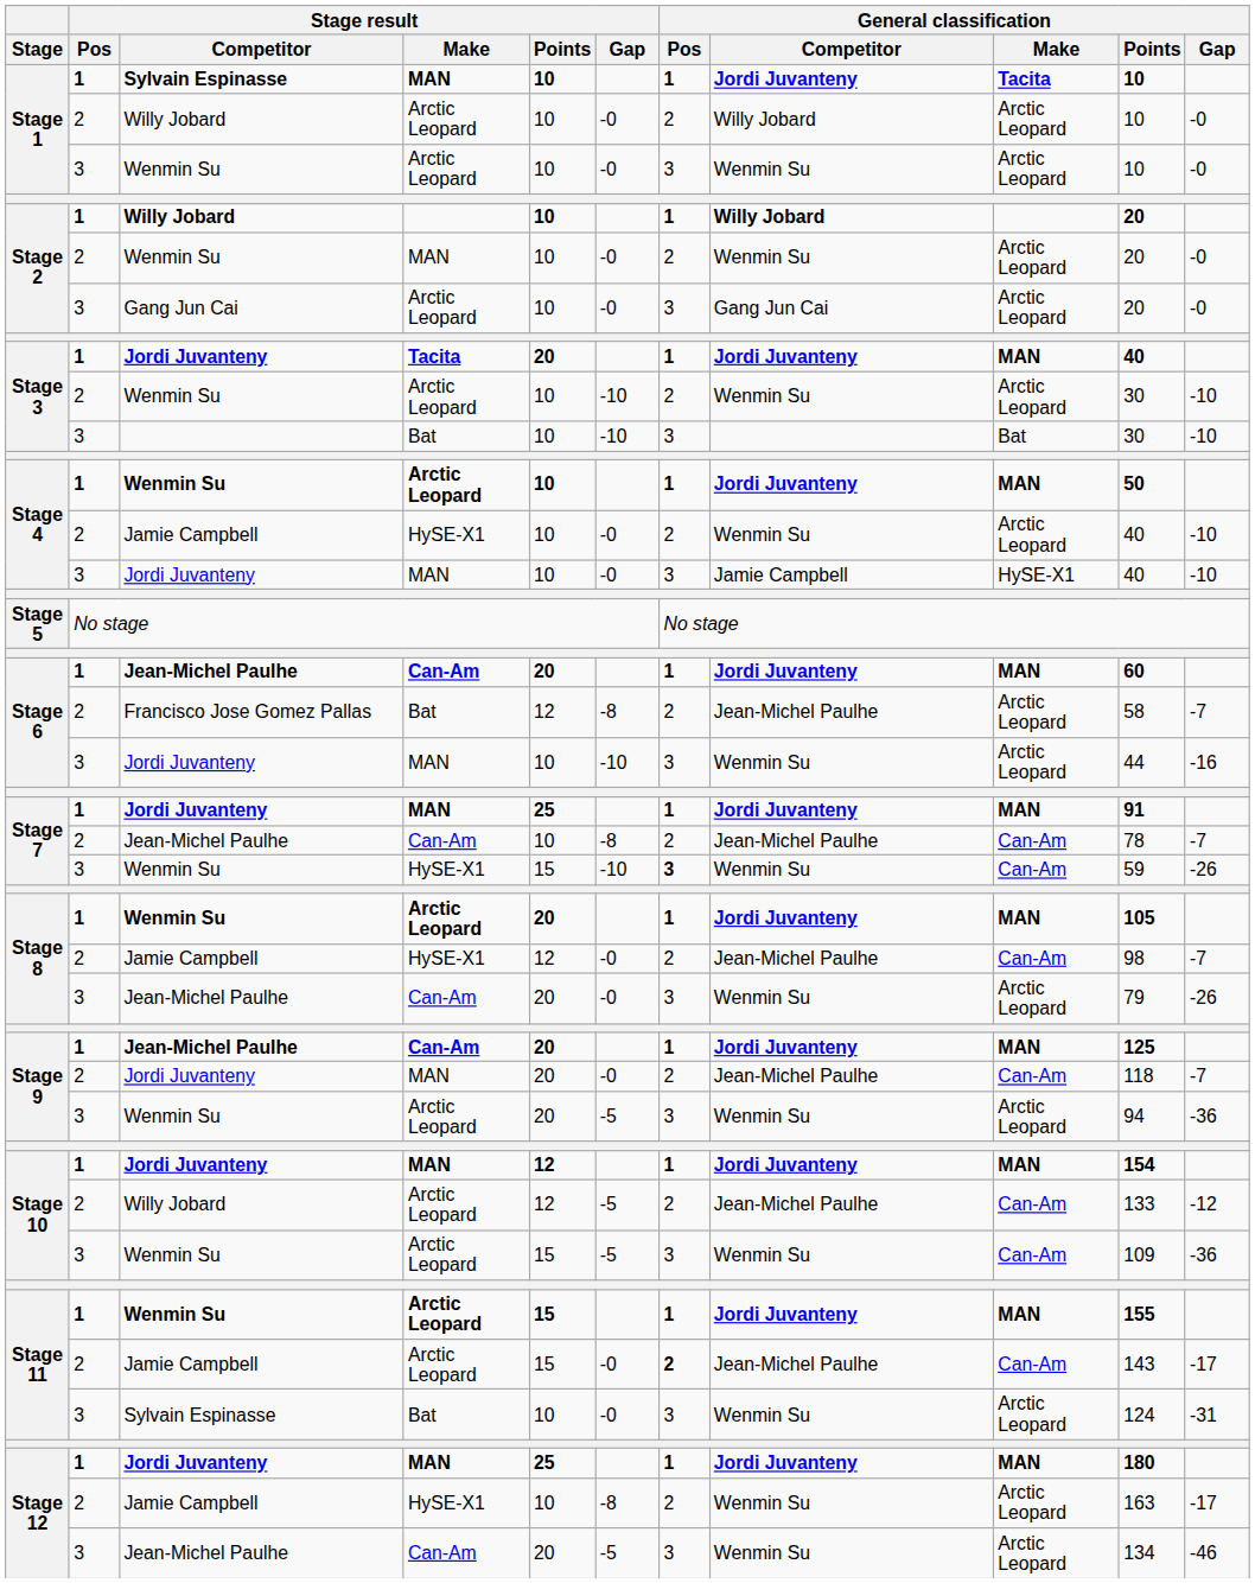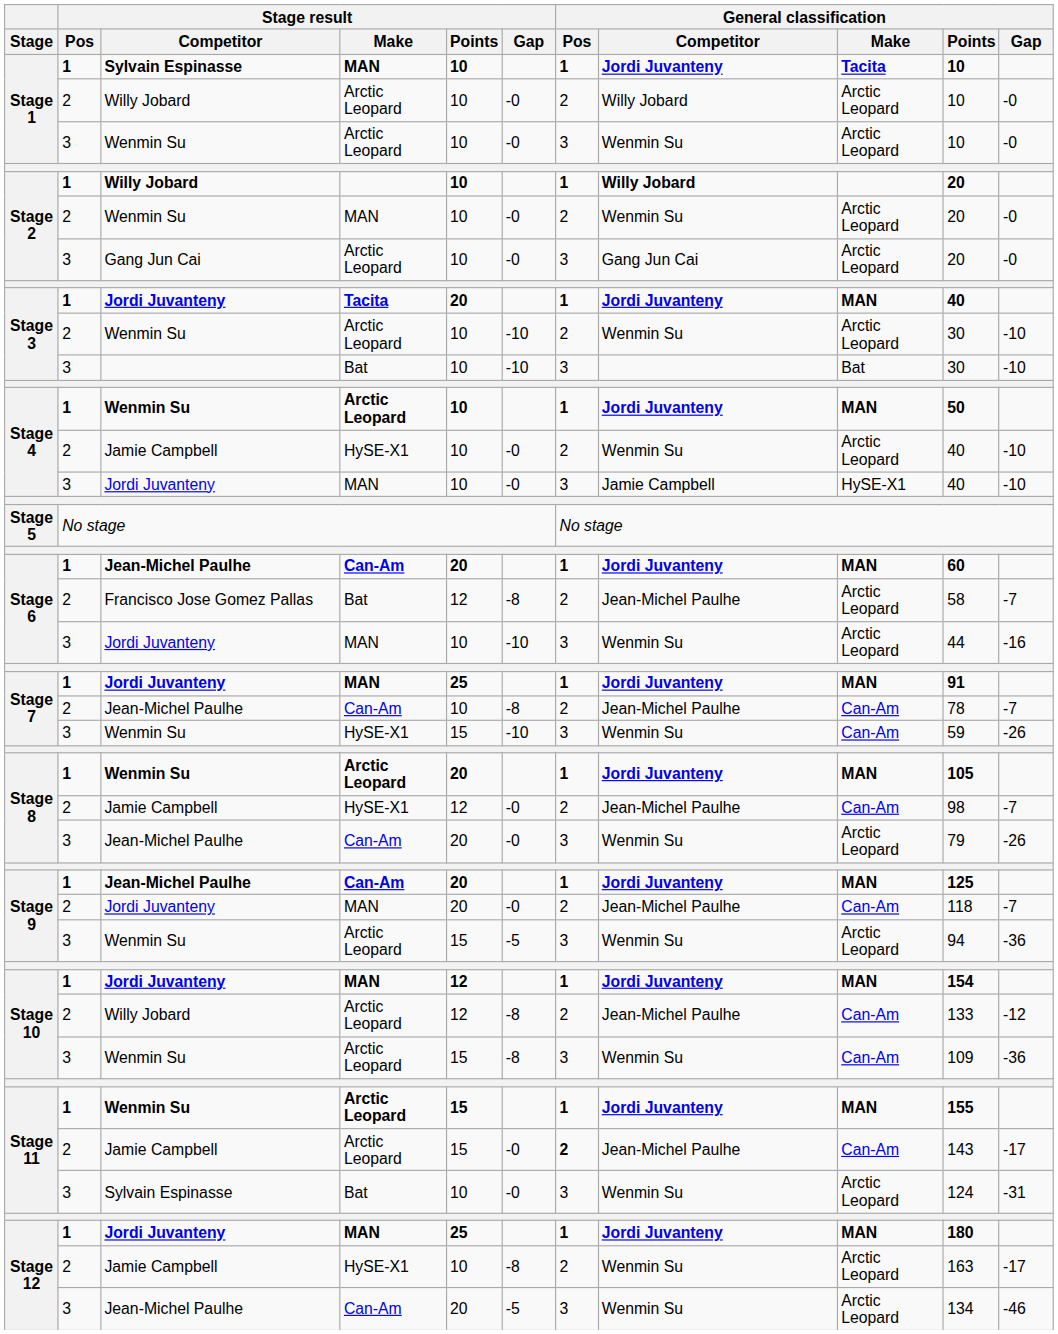Stage 7 / Wenmin Su | General classification / Pos: bold -> normal
Stage 9 / Wenmin Su | Stage result / Points: 20 -> 15
Stage 10 / Willy Jobard | Stage result / Gap: -5 -> -8
Stage 10 / Wenmin Su | Stage result / Gap: -5 -> -8
